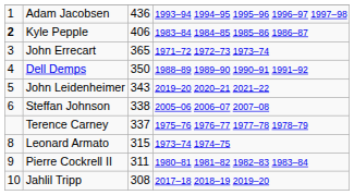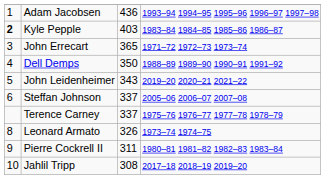Kyle Pepple | column 3: 406 -> 403
Steffan Johnson | column 3: 338 -> 337
Leonard Armato | column 3: 315 -> 326
